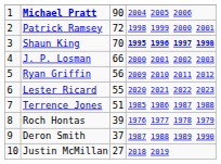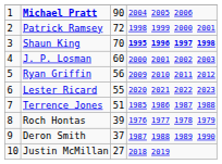J. P. Losman | column 3: 66 -> 60
